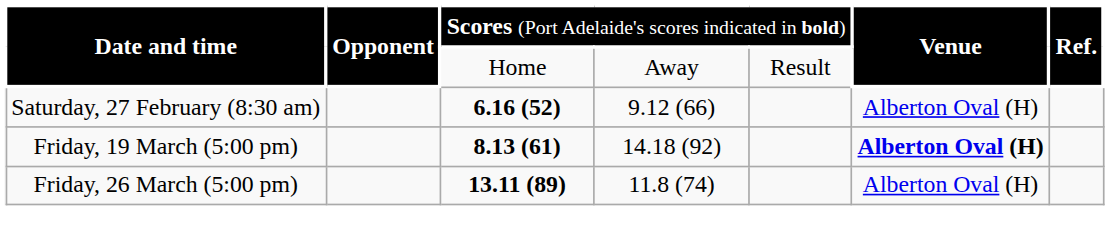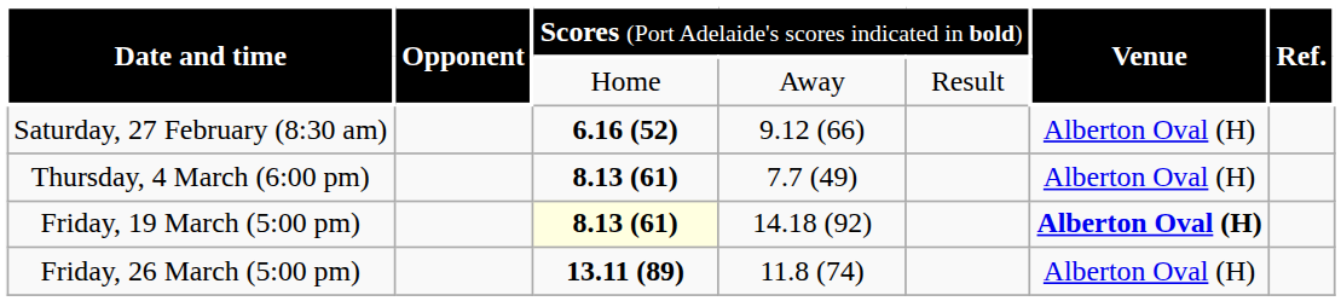+ row: Thursday, 4 March (6:00 pm) | 8.13 (61) | 7.7 (49) | Alberton Oval (H)
Friday, 19 March (5:00 pm) | column 3: no background -> lightyellow background
